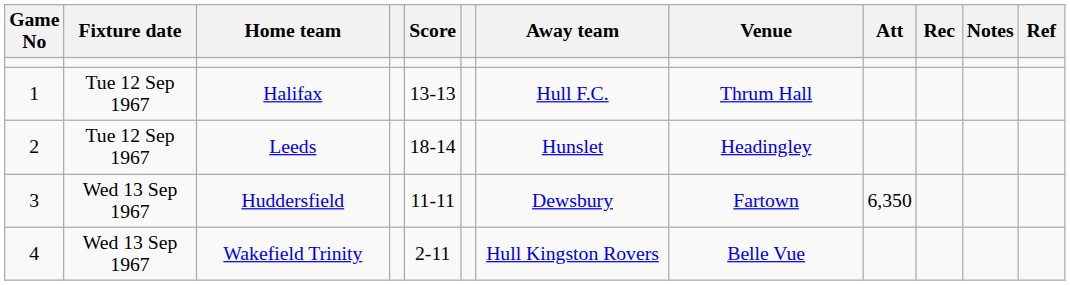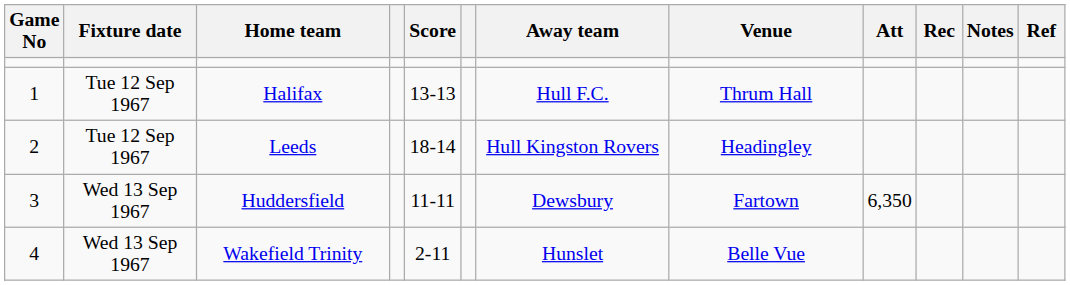Leeds | Away team: Hunslet -> Hull Kingston Rovers
Wakefield Trinity | Away team: Hull Kingston Rovers -> Hunslet
